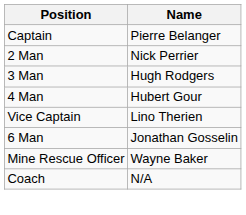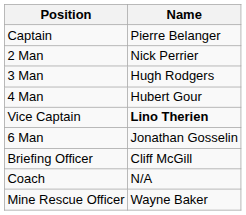Vice Captain | Name: normal -> bold
+ row: Briefing Officer | Cliff McGill
rows swapped: Coach <-> Mine Rescue Officer
